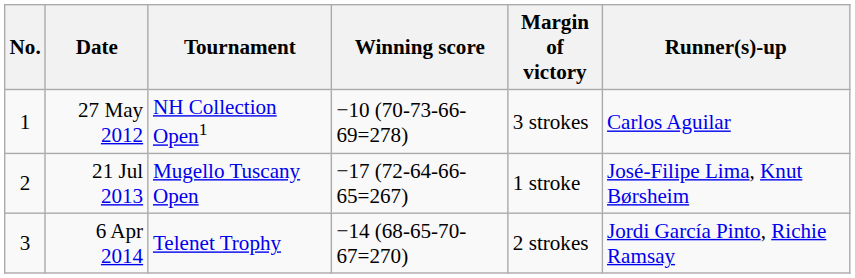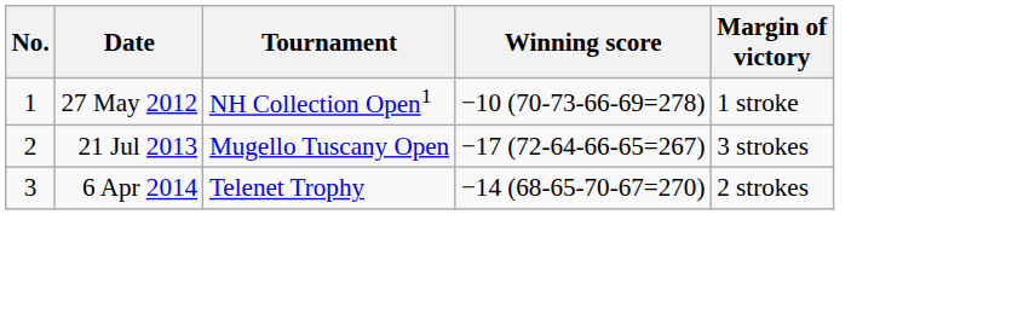- column: Runner(s)-up | Carlos Aguilar | José-Filipe Lima, Knut Børsheim | Jordi García Pinto, Richie Ramsay
27 May 2012 | Margin of victory: 3 strokes -> 1 stroke
21 Jul 2013 | Margin of victory: 1 stroke -> 3 strokes
